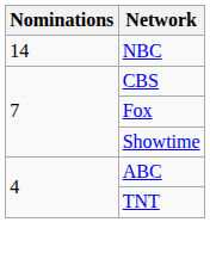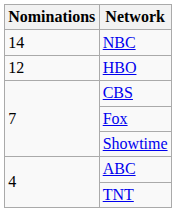+ row: 12 | HBO
